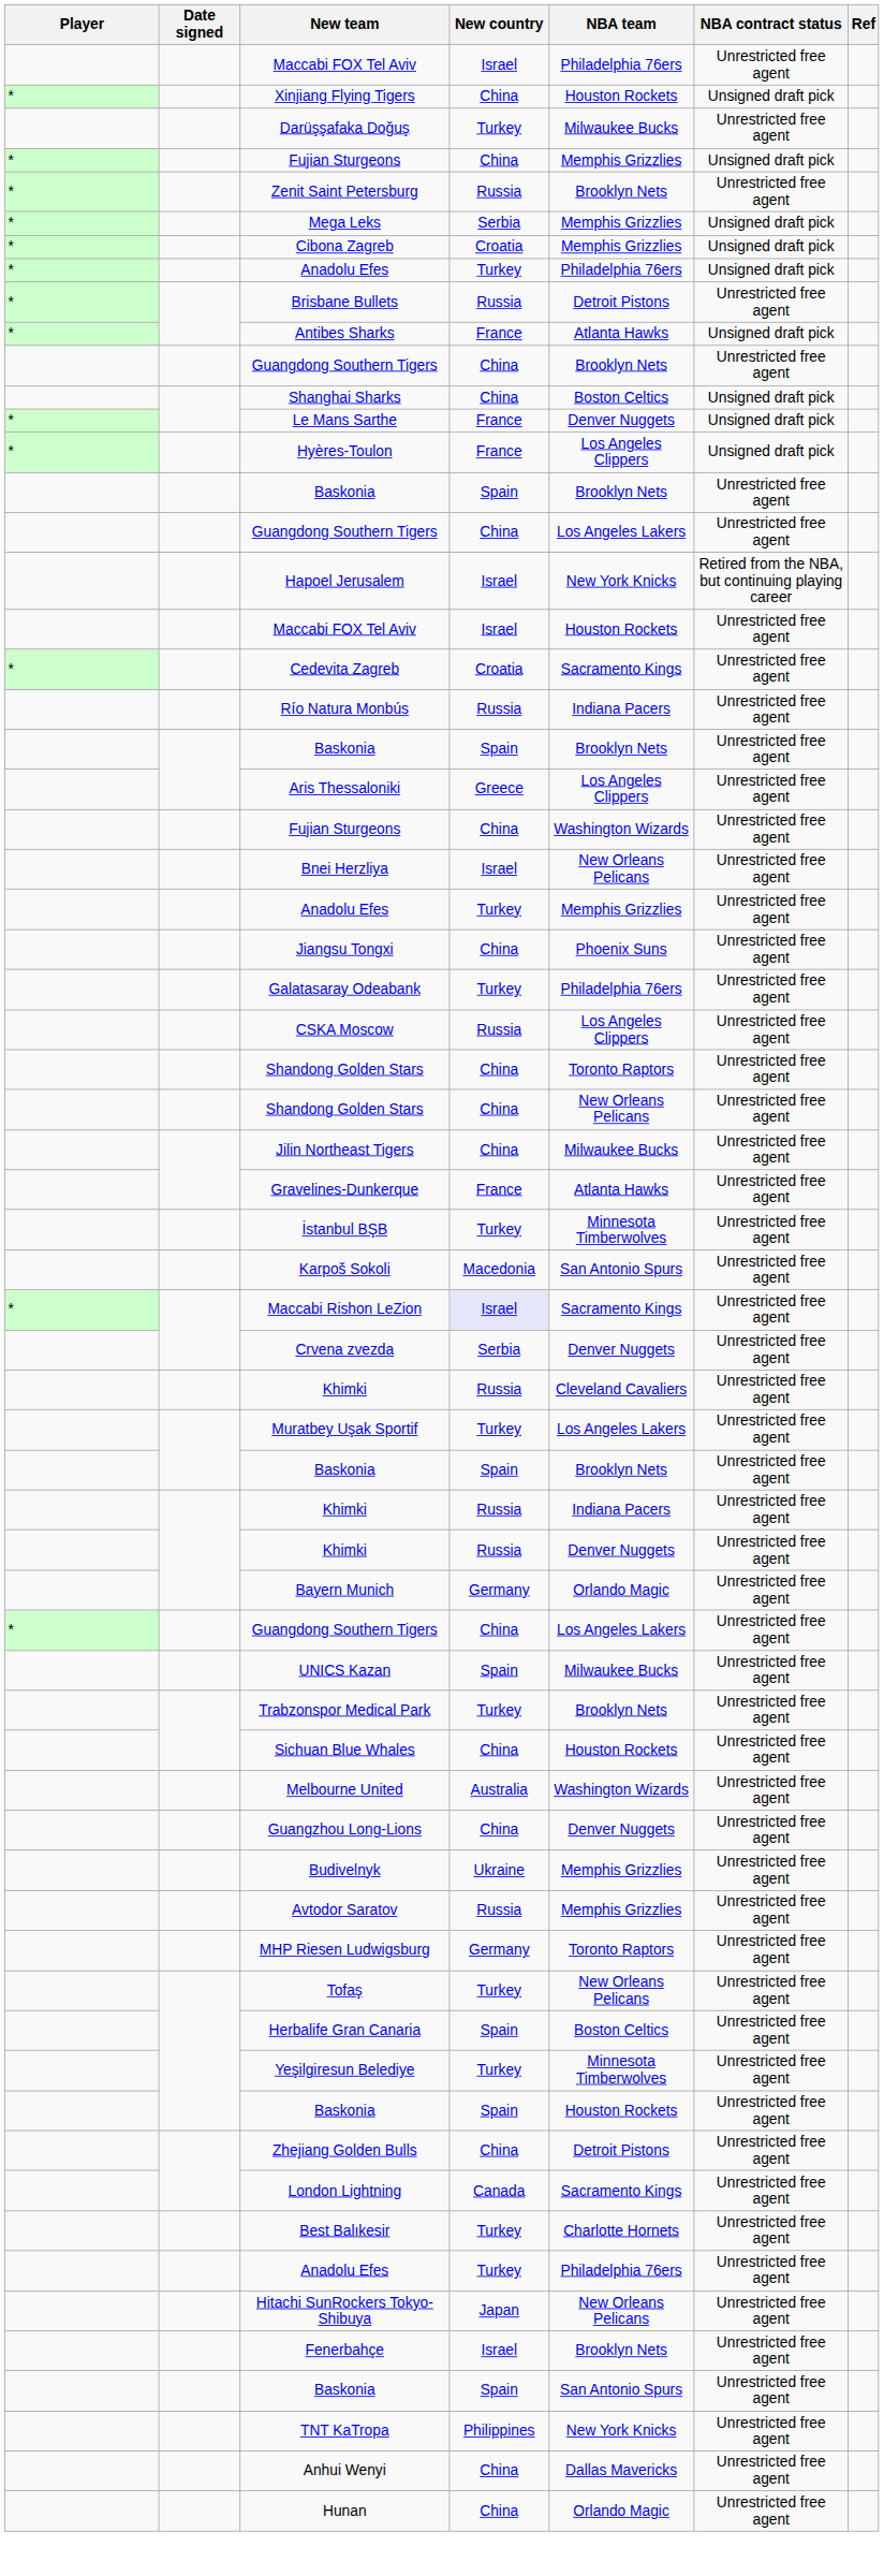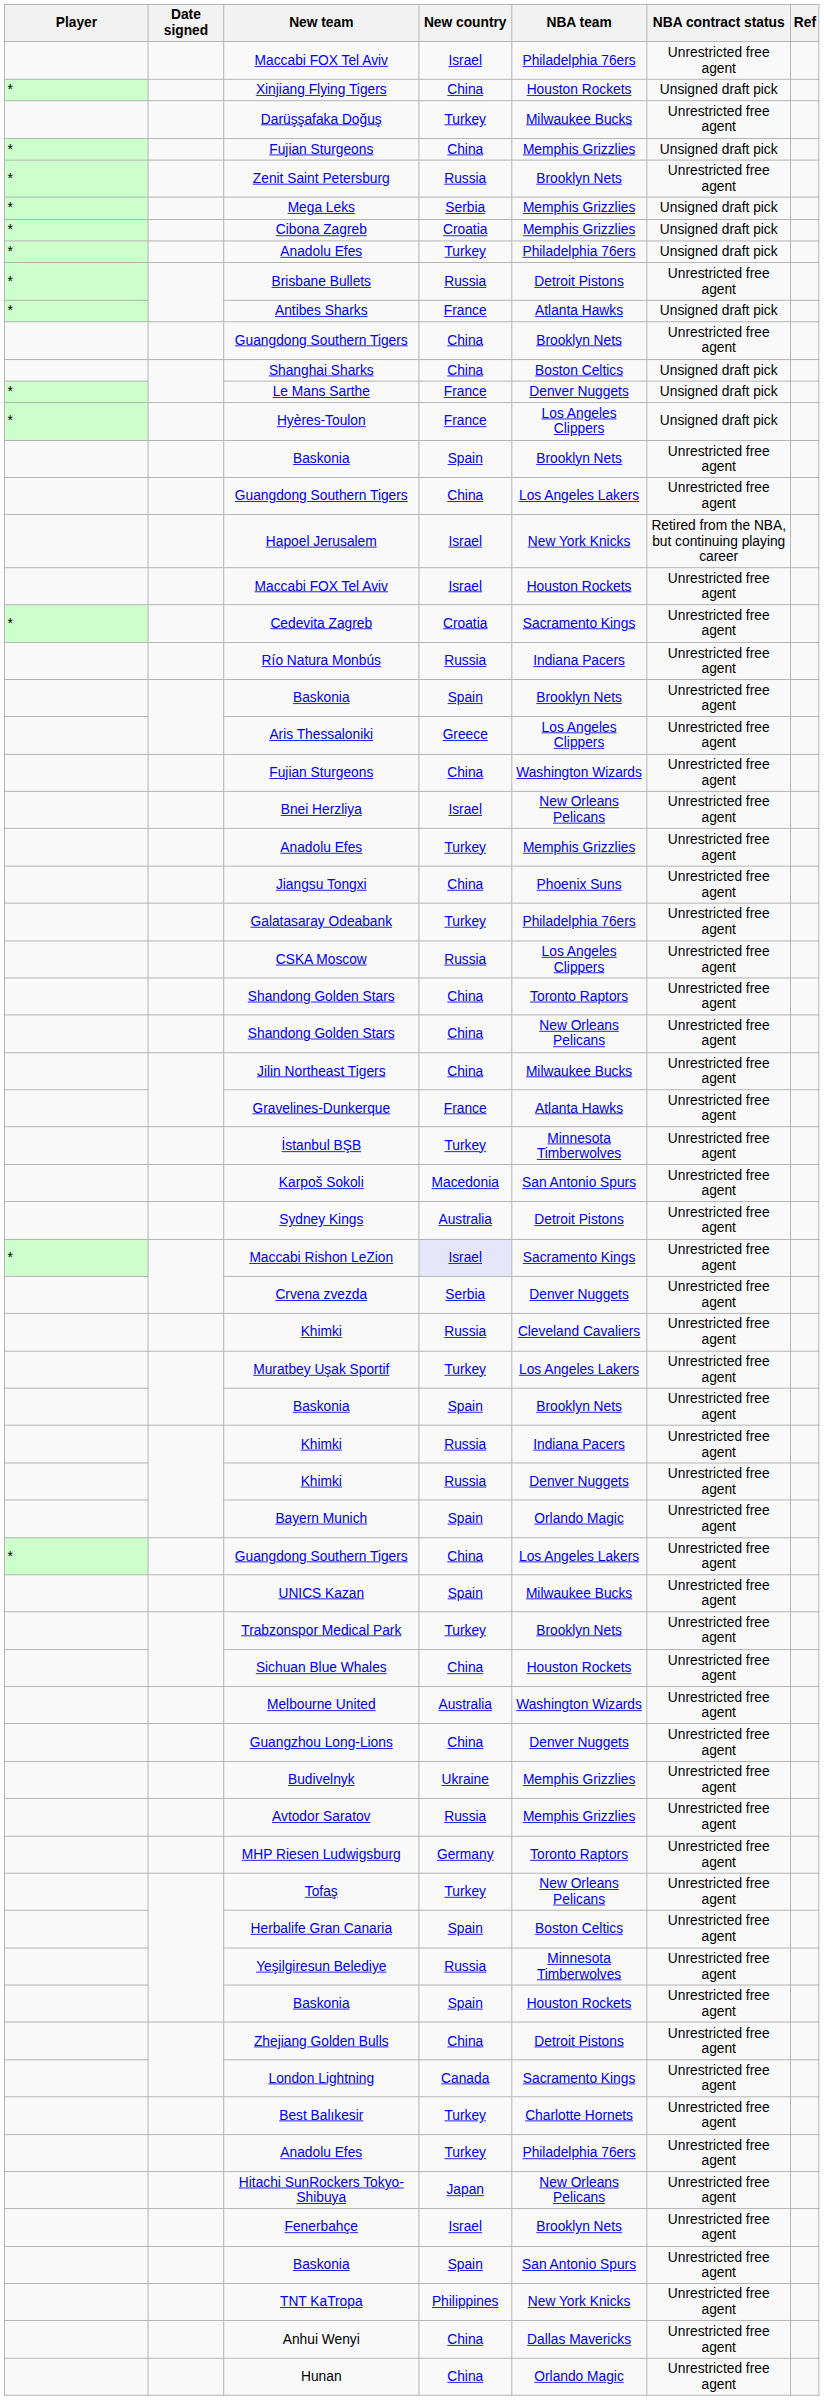+ row: Sydney Kings | Australia | Detroit Pistons | Unrestricted free agent
Bayern Munich | New country: Germany -> Spain
Yeşilgiresun Belediye | New country: Turkey -> Russia
